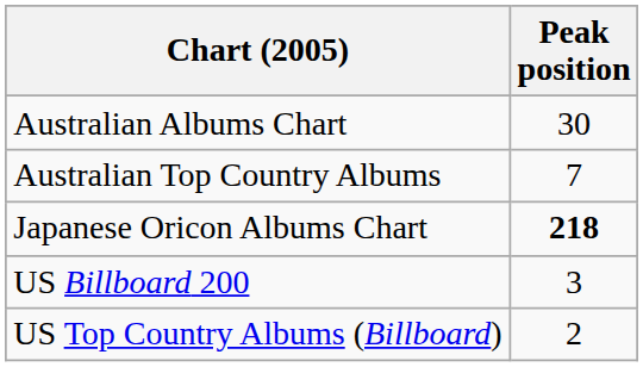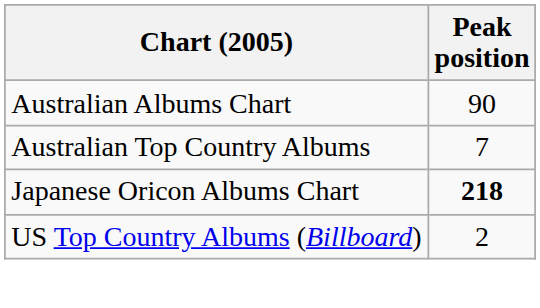Australian Albums Chart | Peak position: 30 -> 90
- row: US Billboard 200 | 3
